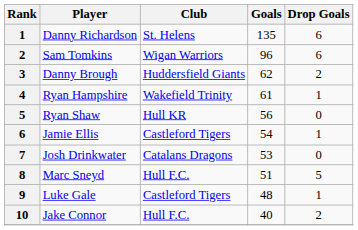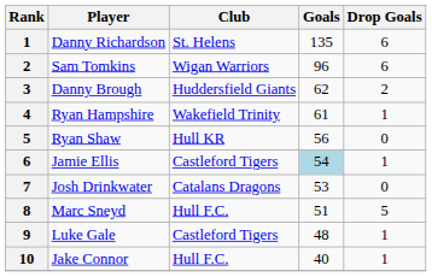Jamie Ellis | Goals: no background -> lightblue background
Jake Connor | Drop Goals: 2 -> 1
